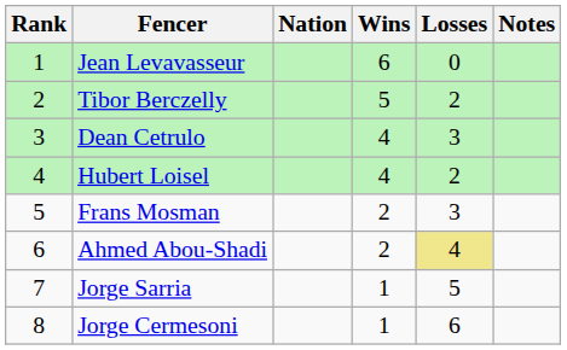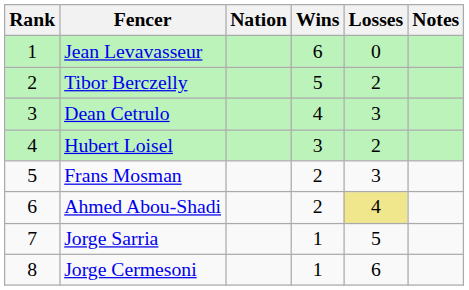Hubert Loisel | Wins: 4 -> 3
